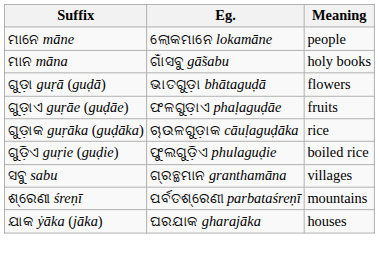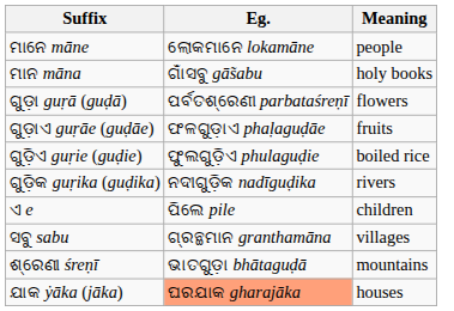ଗୁଡ଼ା guṛā (guḍā) | Eg.: ଭାତଗୁଡ଼ା bhātaguḍā -> ପର୍ବତଶ୍ରେଣୀ parbataśreṇī
- row: ଗୁଡ଼ାକ guṛāka (guḍāka) | ଚାଉଳଗୁଡ଼ାକ cāuḷaguḍāka | rice
+ row: ଗୁଡ଼ିକ guṛika (guḍika) | ନଦୀଗୁଡ଼ିକ nadīguḍika | rivers
+ row: ଏ e | ପିଲେ pile | children
ଶ୍ରେଣୀ śreṇī | Eg.: ପର୍ବତଶ୍ରେଣୀ parbataśreṇī -> ଭାତଗୁଡ଼ା bhātaguḍā
ଯାକ ẏāka (jāka) | Eg.: no background -> lightsalmon background
